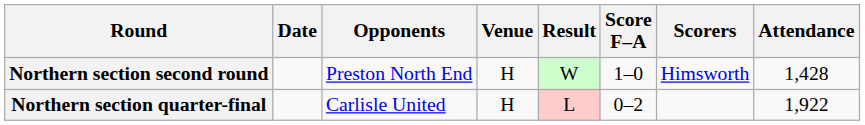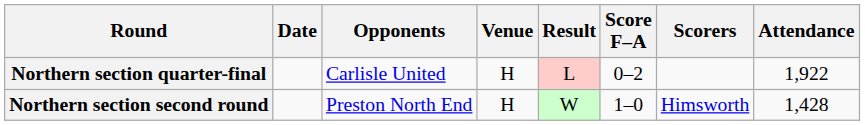rows swapped: Northern section second round <-> Northern section quarter-final
